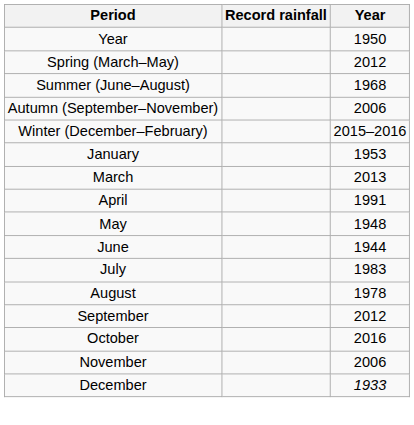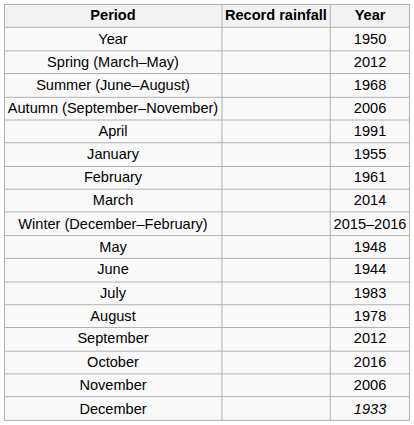rows swapped: Winter (December–February) <-> April
January | Year: 1953 -> 1955
+ row: February | 1961
March | Year: 2013 -> 2014
